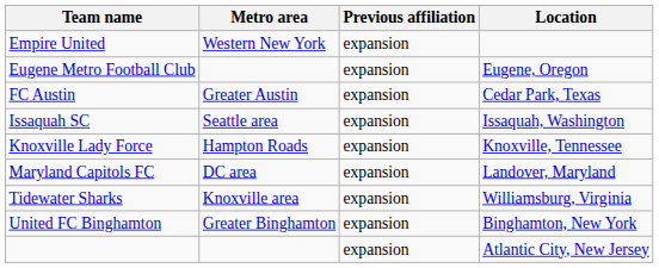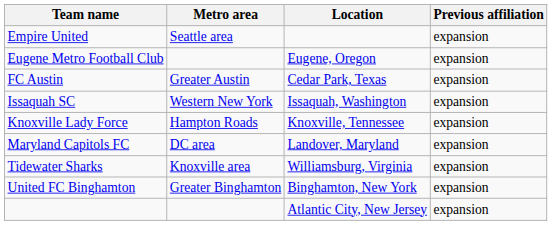columns swapped: Location <-> Previous affiliation
Empire United | Metro area: Western New York -> Seattle area
Issaquah SC | Metro area: Seattle area -> Western New York
